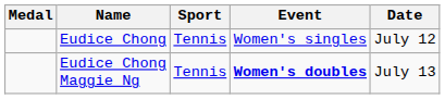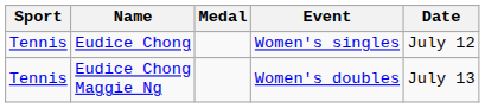columns swapped: Medal <-> Sport
Eudice Chong Maggie Ng | Event: bold -> normal
